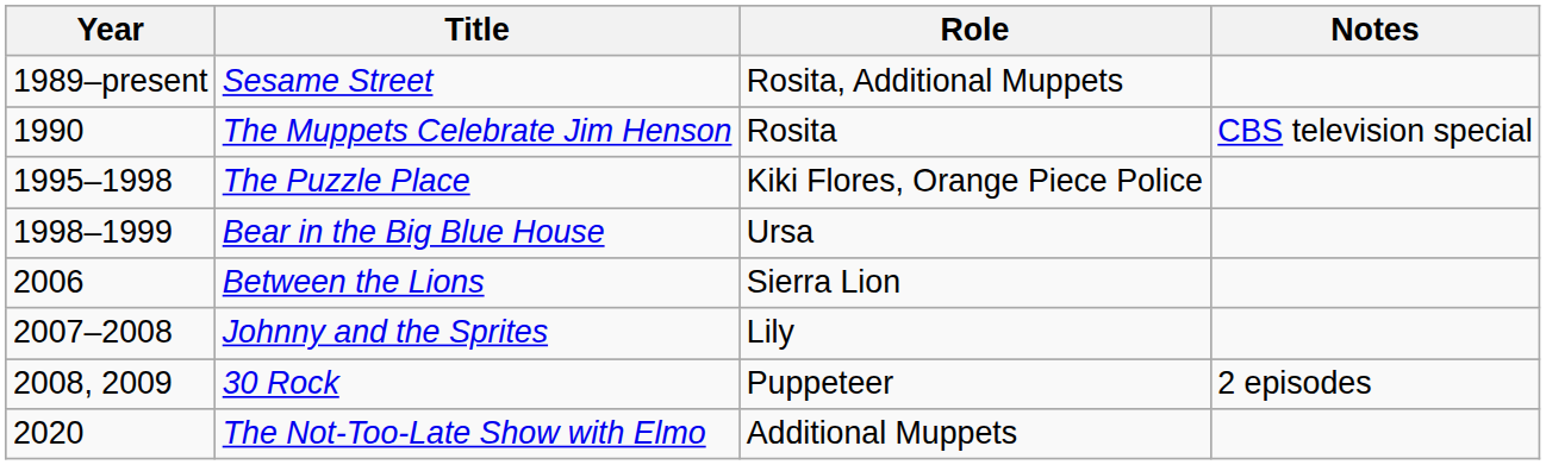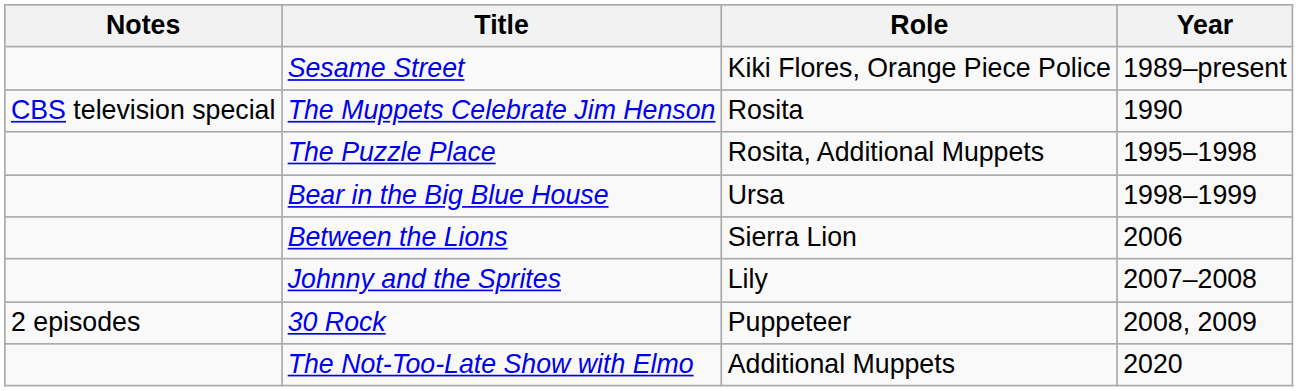columns swapped: Year <-> Notes
Sesame Street | Role: Rosita, Additional Muppets -> Kiki Flores, Orange Piece Police
The Puzzle Place | Role: Kiki Flores, Orange Piece Police -> Rosita, Additional Muppets
